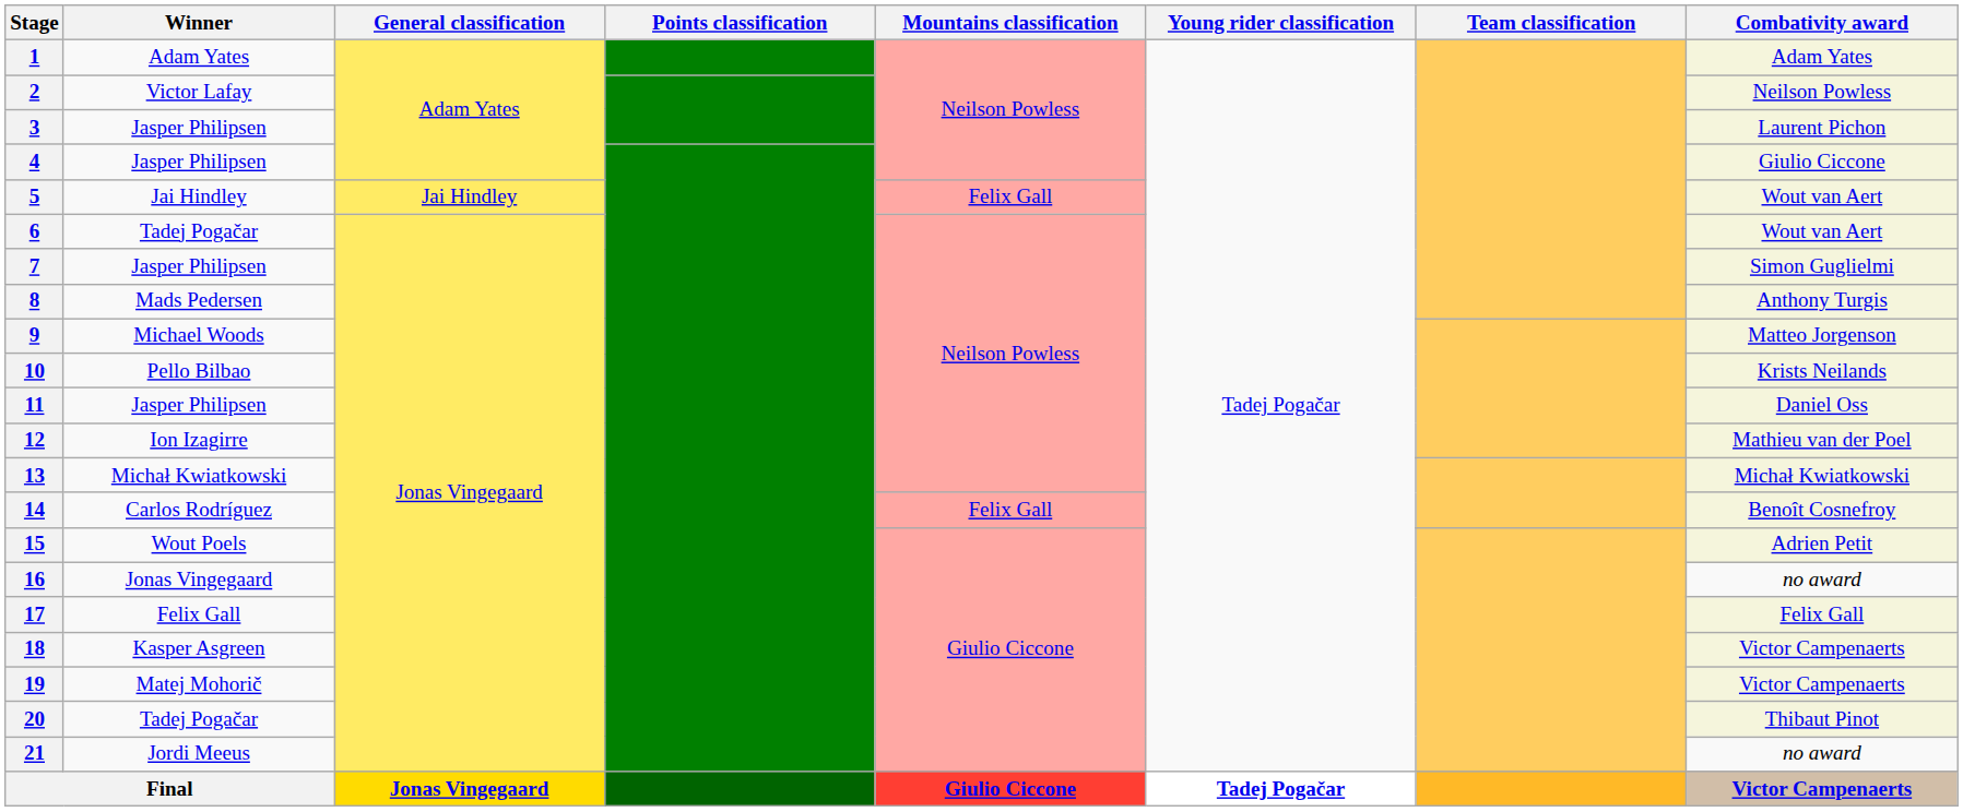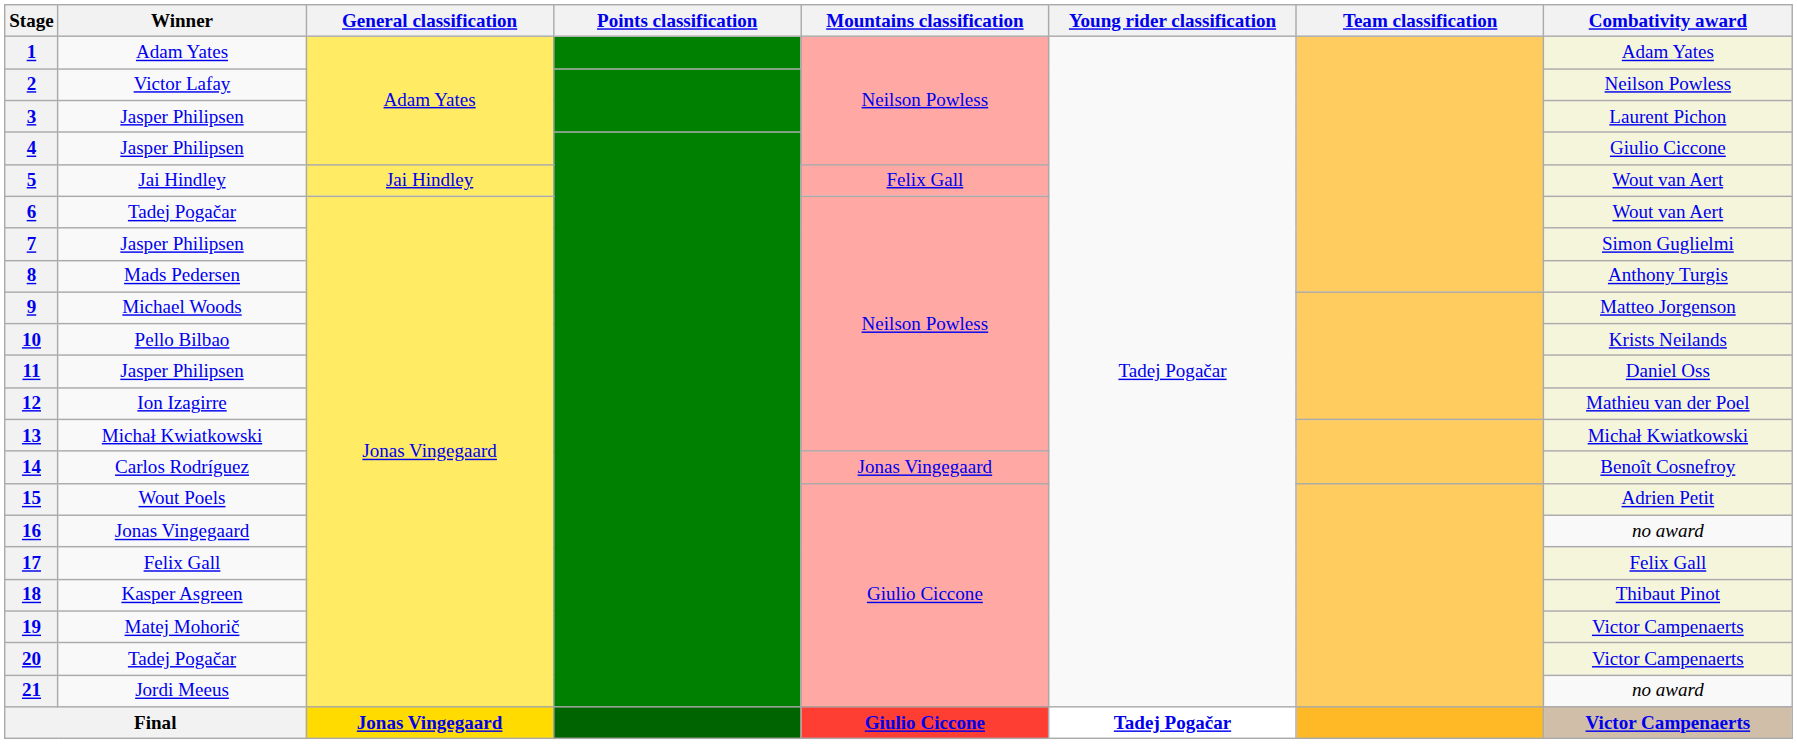14 | Mountains classification: Felix Gall -> Jonas Vingegaard
18 | Combativity award: Victor Campenaerts -> Thibaut Pinot
20 | Combativity award: Thibaut Pinot -> Victor Campenaerts
